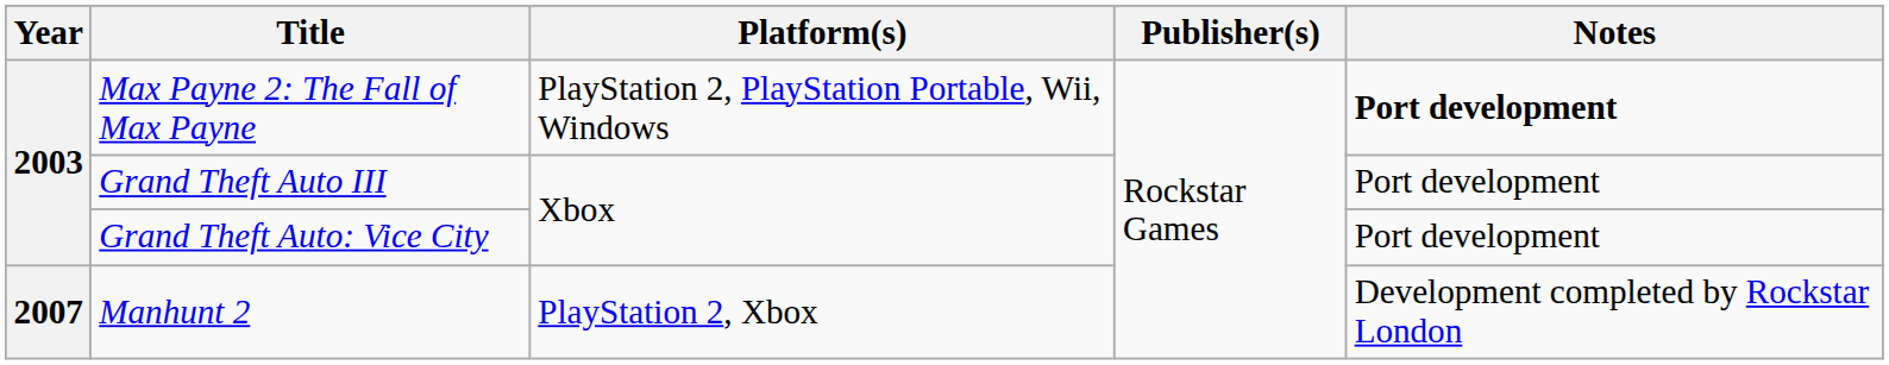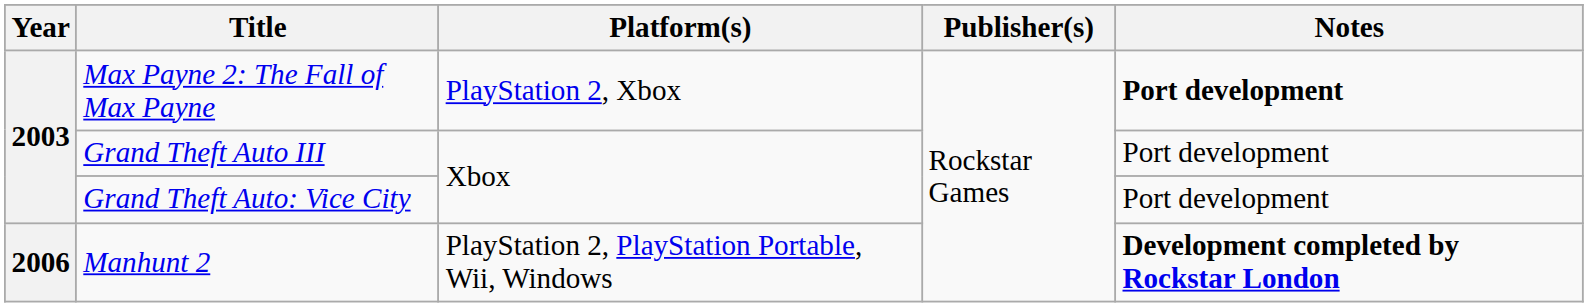Max Payne 2: The Fall of Max Payne | Platform(s): PlayStation 2, PlayStation Portable, Wii, Windows -> PlayStation 2, Xbox
Manhunt 2 | Year: 2007 -> 2006
Manhunt 2 | Platform(s): PlayStation 2, Xbox -> PlayStation 2, PlayStation Portable, Wii, Windows
Manhunt 2 | Notes: normal -> bold
